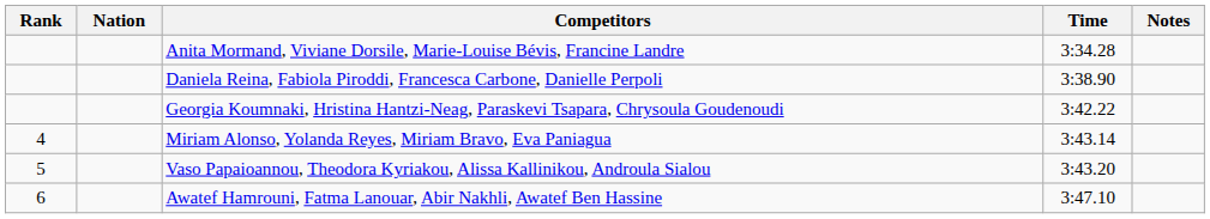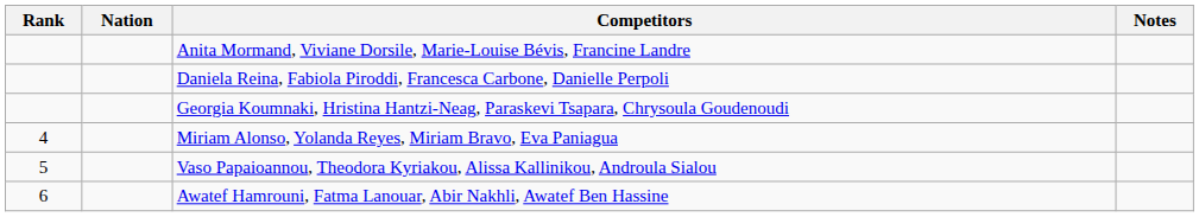- column: Time | 3:34.28 | 3:38.90 | 3:42.22 | 3:43.14 | 3:43.20 | 3:47.10
